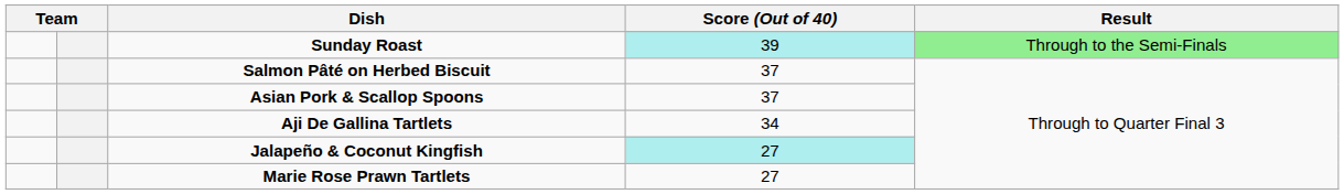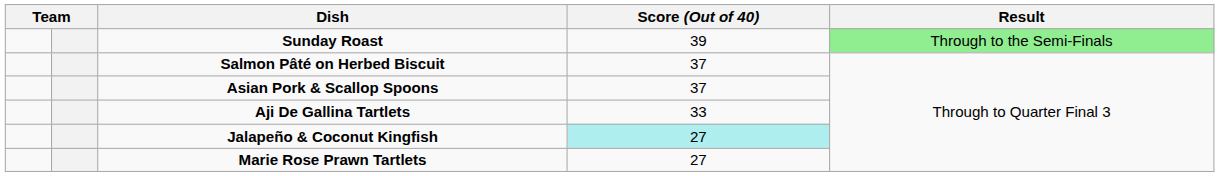Sunday Roast | Score (Out of 40): paleturquoise background -> no background
Aji De Gallina Tartlets | Score (Out of 40): 34 -> 33
